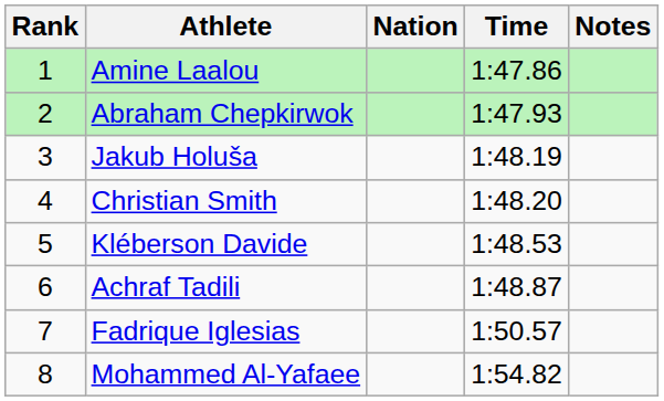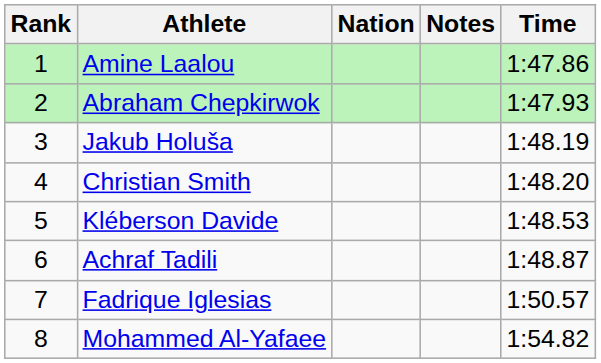columns swapped: Time <-> Notes
